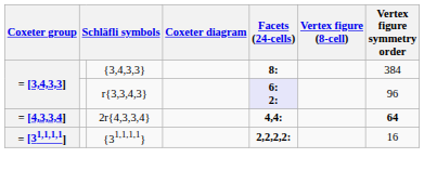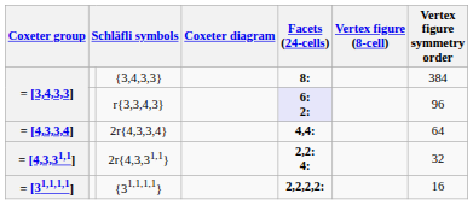2r{4,3,3,4} | Vertex figure symmetry order: bold -> normal
+ row: = [4,3,31,1] | 2r{4,3,31,1} | 2,2: 4: | 32
